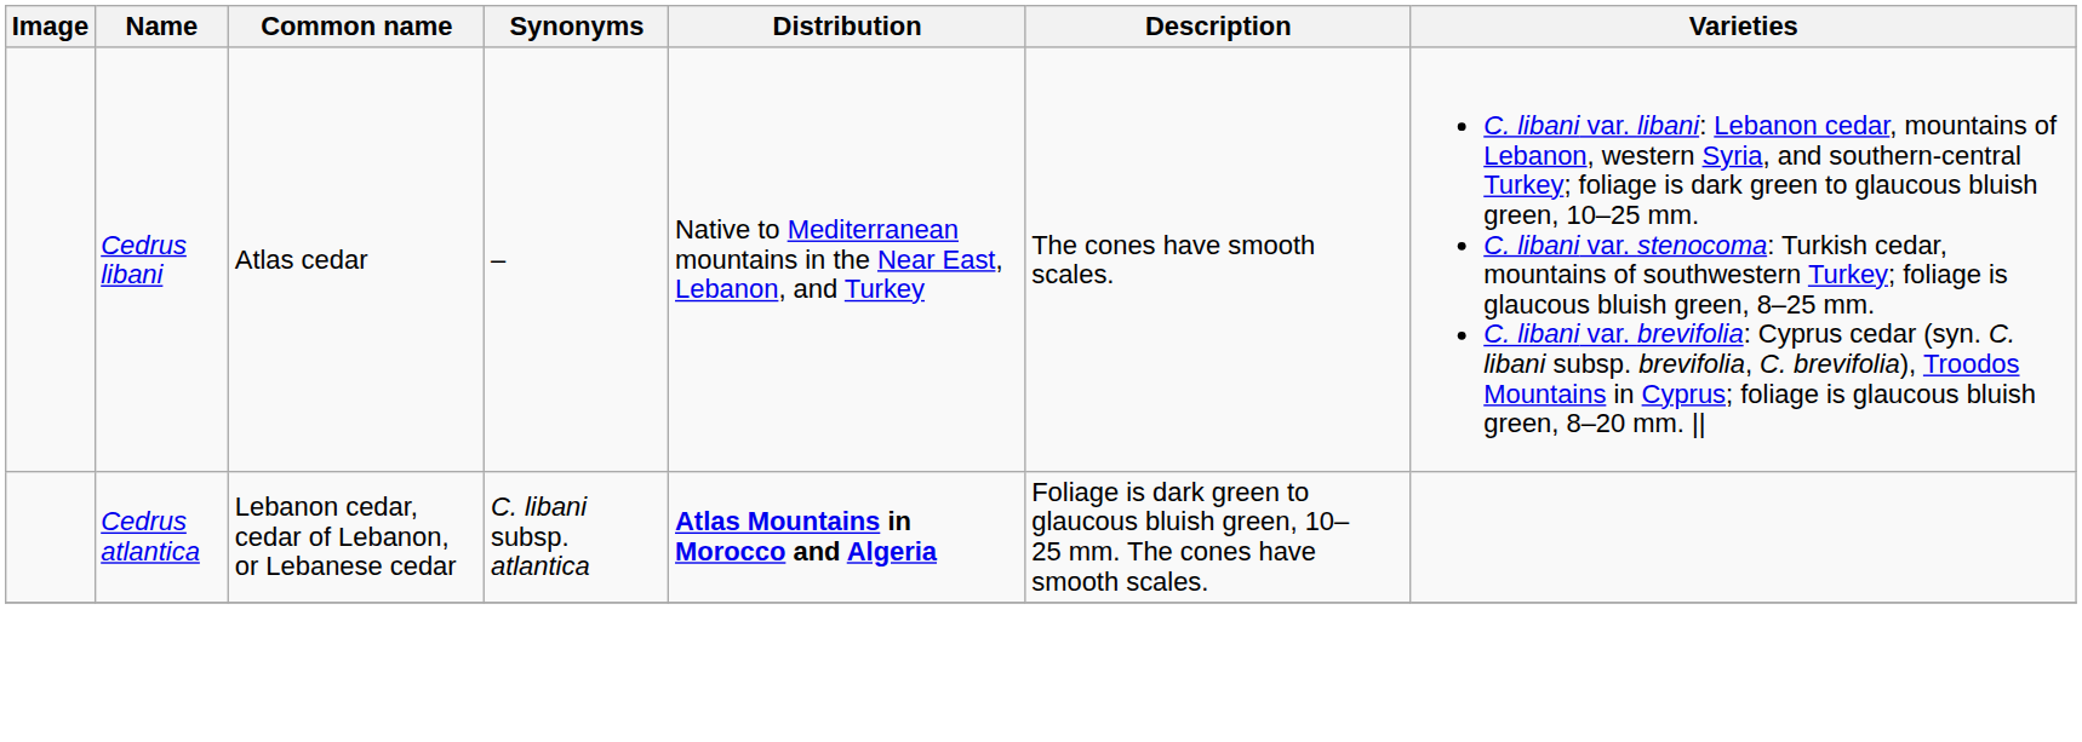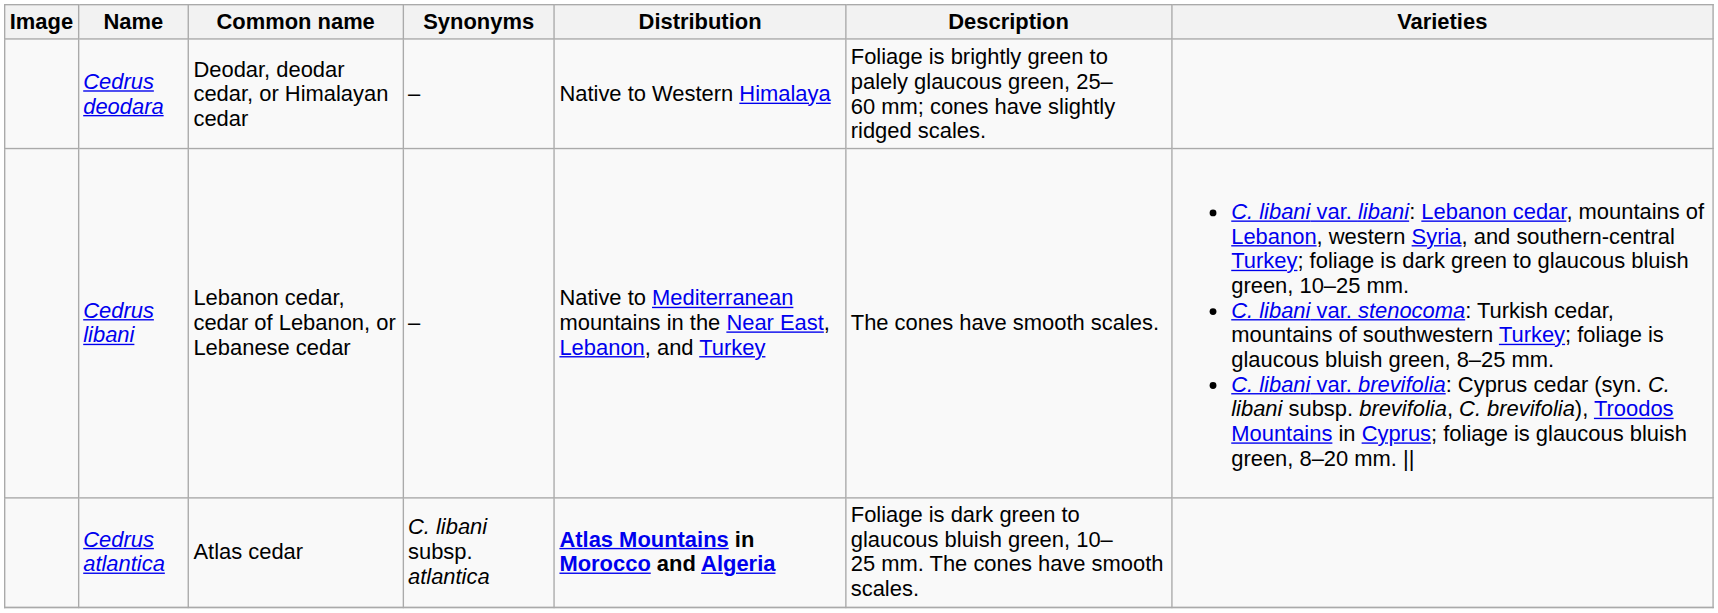+ row: Cedrus deodara | Deodar, deodar cedar, or Himalayan cedar | – | Native to Western Himalaya | Foliage is brightly green to palely glaucous green, 25–60 mm; cones have slightly ridged scales.
Cedrus libani | Common name: Atlas cedar -> Lebanon cedar, cedar of Lebanon, or Lebanese cedar
Cedrus atlantica | Common name: Lebanon cedar, cedar of Lebanon, or Lebanese cedar -> Atlas cedar
